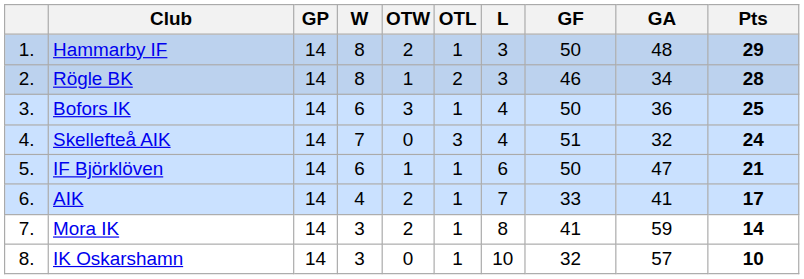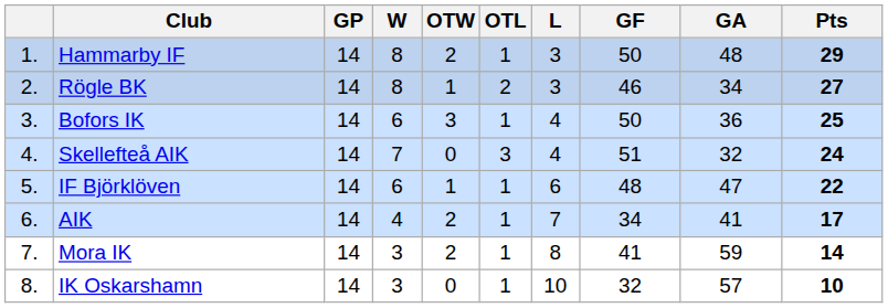Rögle BK | Pts: 28 -> 27
IF Björklöven | GF: 50 -> 48
IF Björklöven | Pts: 21 -> 22
AIK | GF: 33 -> 34
